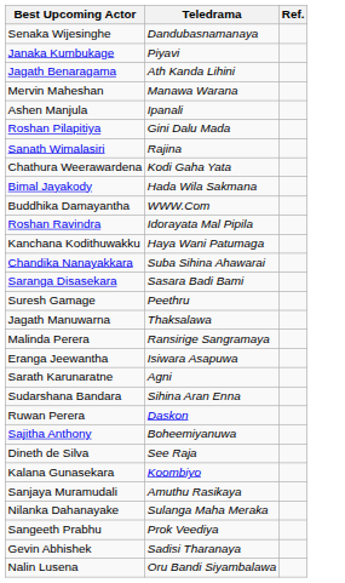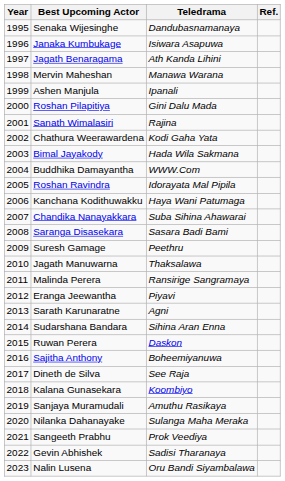+ column: Year | 1995 | 1996 | 1997 | 1998 | 1999 | 2000 | 2001 | 2002 | 2003 | 2004 | 2005 | 2006 | 2007 | 2008 | 2009 | 2010 | 2011 | 2012 | 2013 | 2014 | 2015 | 2016 | 2017 | 2018 | 2019 | 2020 | 2021 | 2022 | 2023
Janaka Kumbukage | Teledrama: Piyavi -> Isiwara Asapuwa
Eranga Jeewantha | Teledrama: Isiwara Asapuwa -> Piyavi
